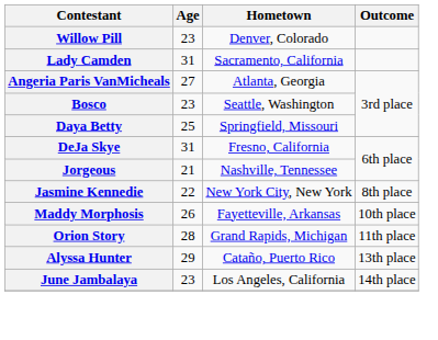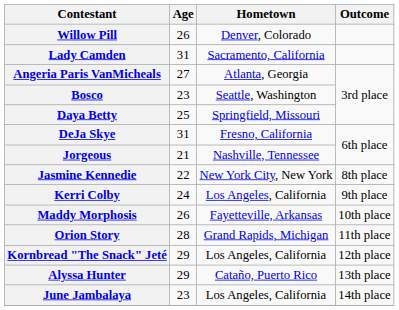Willow Pill | Age: 23 -> 26
+ row: Kerri Colby | 24 | Los Angeles, California | 9th place
+ row: Kornbread "The Snack" Jeté | 29 | Los Angeles, California | 12th place
